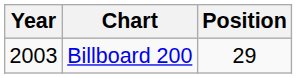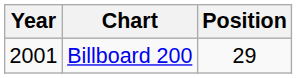Billboard 200 | Year: 2003 -> 2001
